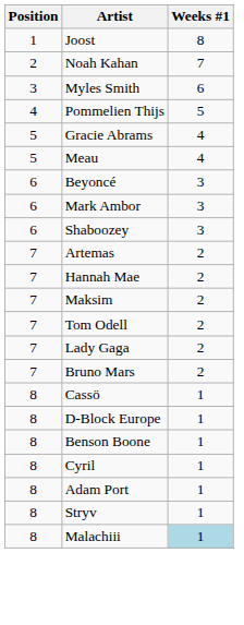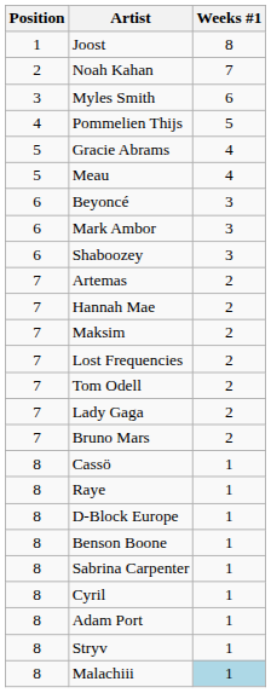+ row: 7 | Lost Frequencies | 2
+ row: 8 | Raye | 1
+ row: 8 | Sabrina Carpenter | 1
